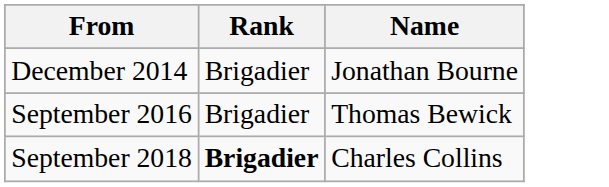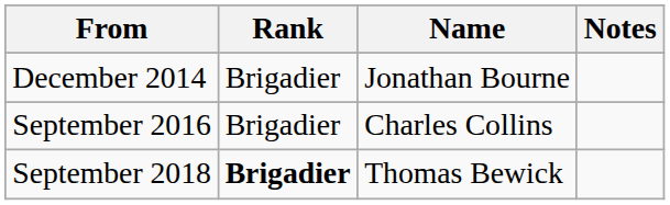+ column: Notes
September 2016 | Name: Thomas Bewick -> Charles Collins
September 2018 | Name: Charles Collins -> Thomas Bewick
